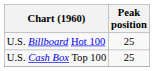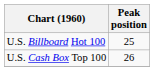U.S. Cash Box Top 100 | Peak position: 25 -> 26
